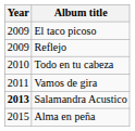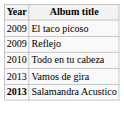Vamos de gira | Year: 2011 -> 2013
- row: 2015 | Alma en peña
